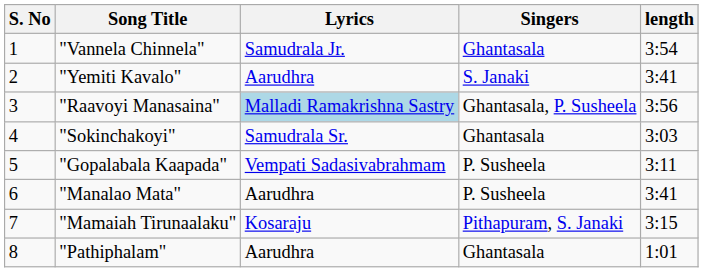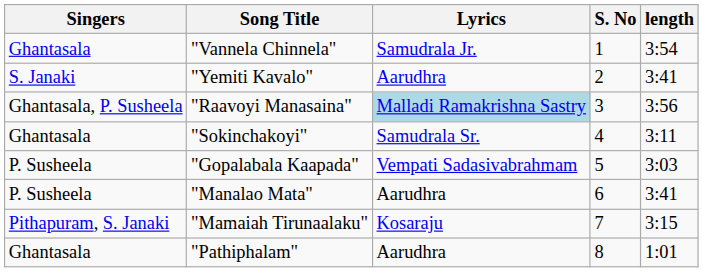columns swapped: S. No <-> Singers
"Sokinchakoyi" | length: 3:03 -> 3:11
"Gopalabala Kaapada" | length: 3:11 -> 3:03
